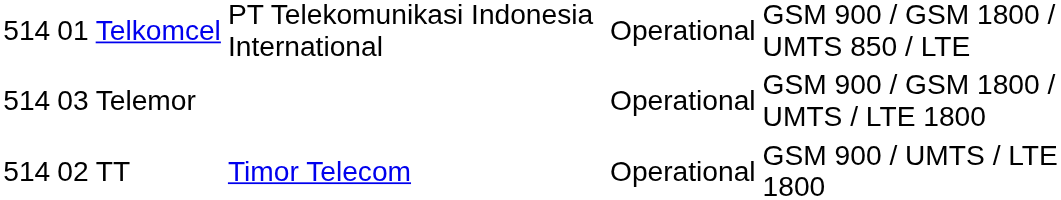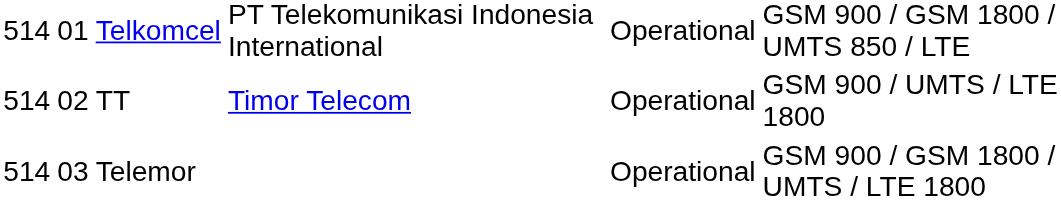rows swapped: TT <-> Telemor
